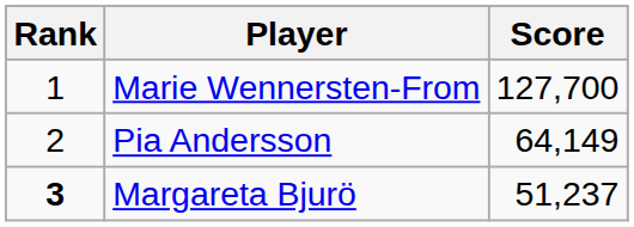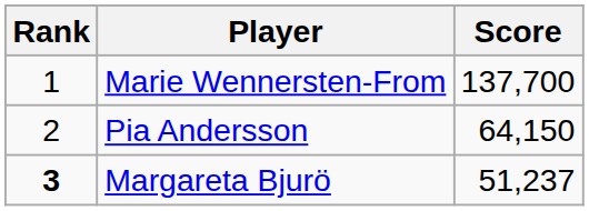Marie Wennersten-From | Score: 127,700 -> 137,700
Pia Andersson | Score: 64,149 -> 64,150
